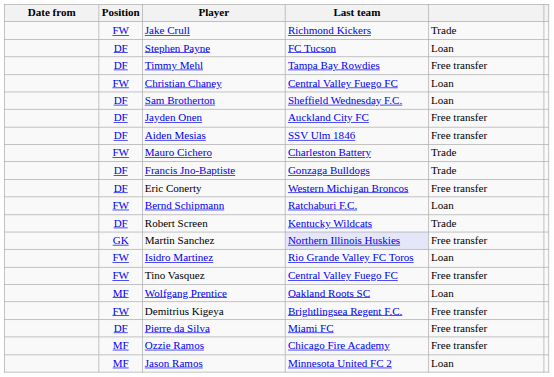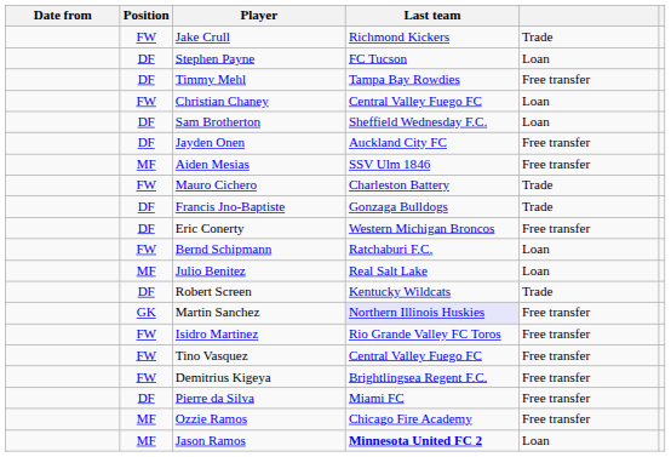Aiden Mesias | Position: DF -> MF
+ row: MF | Julio Benitez | Real Salt Lake | Loan
Isidro Martinez | column 5: Loan -> Free transfer
- row: MF | Wolfgang Prentice | Oakland Roots SC | Loan
Jason Ramos | Last team: normal -> bold
